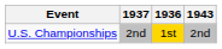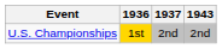columns swapped: 1936 <-> 1937
